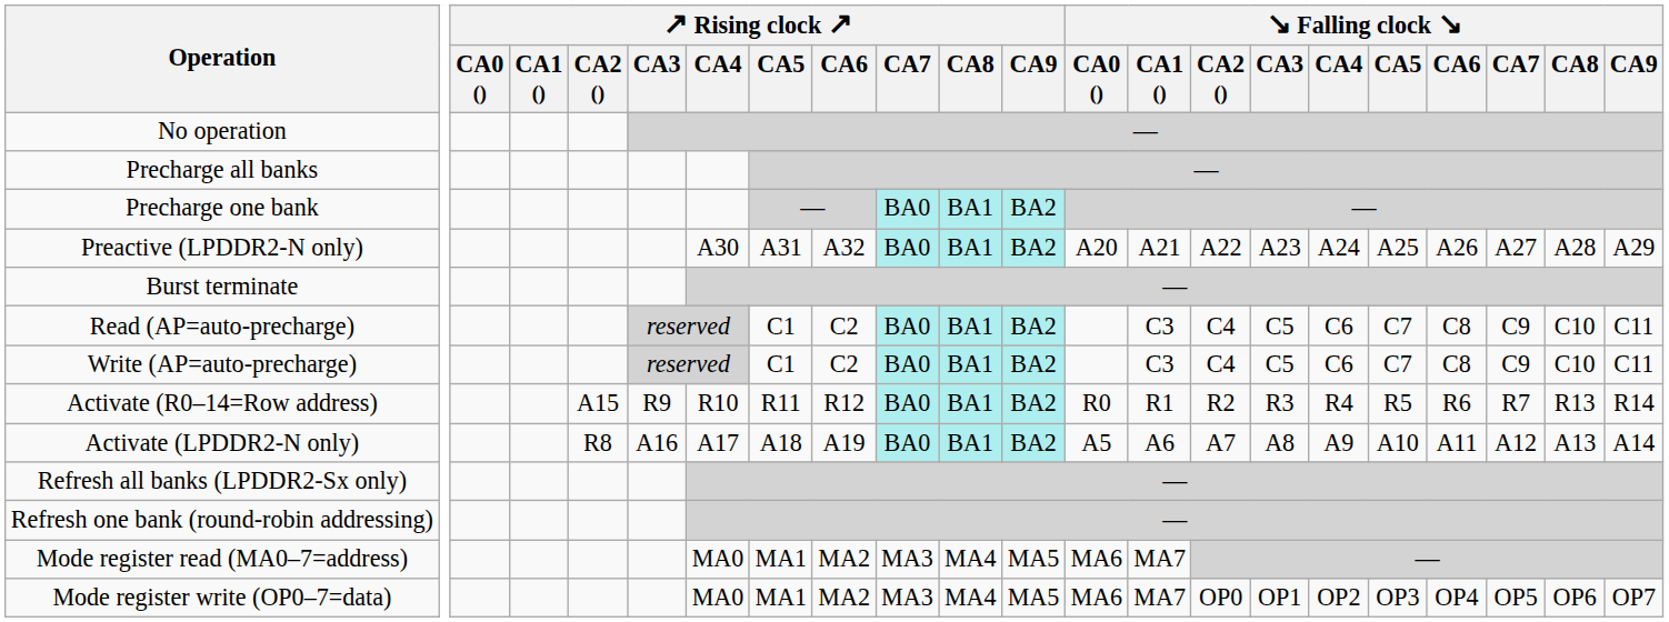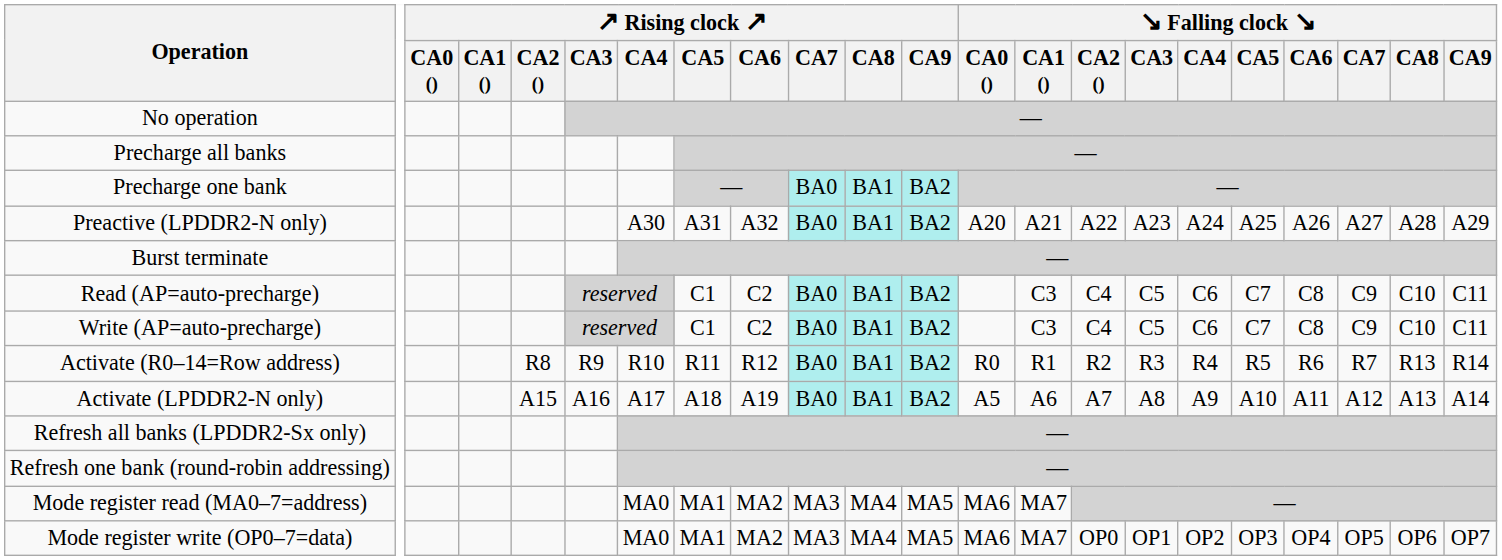Activate (R0–14=Row address) | ↗ Rising clock ↗ / CA2 (): A15 -> R8
Activate (LPDDR2-N only) | ↗ Rising clock ↗ / CA2 (): R8 -> A15
